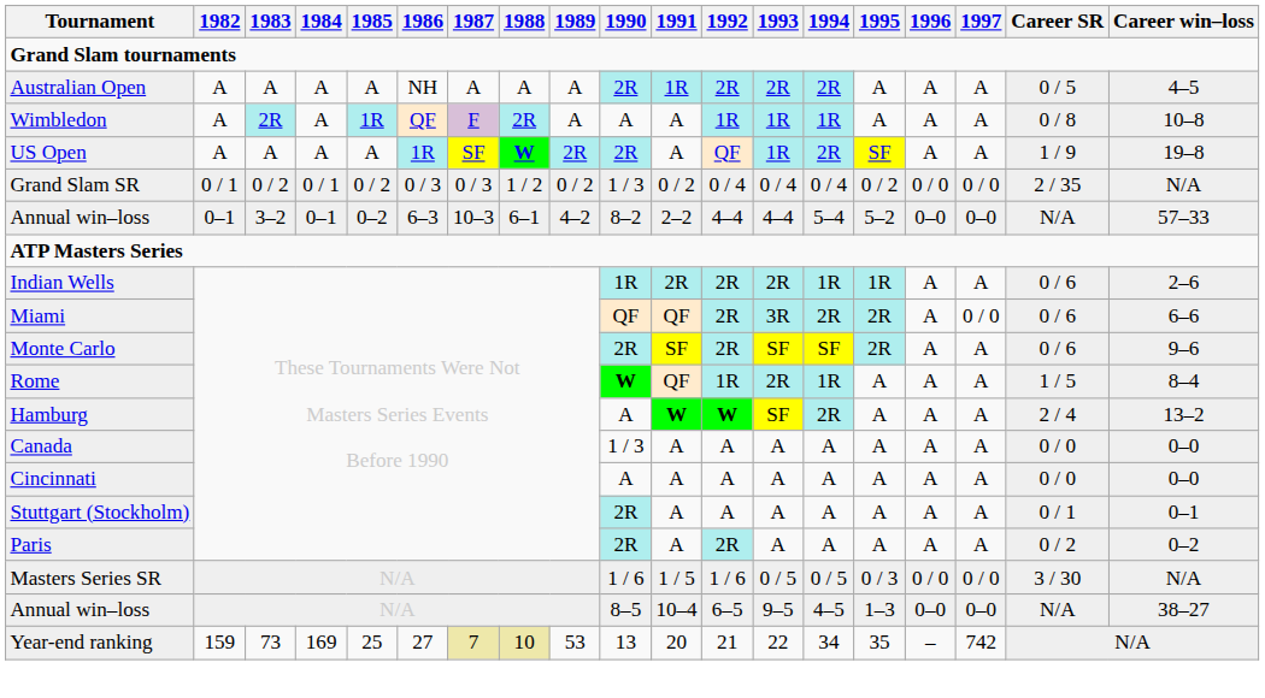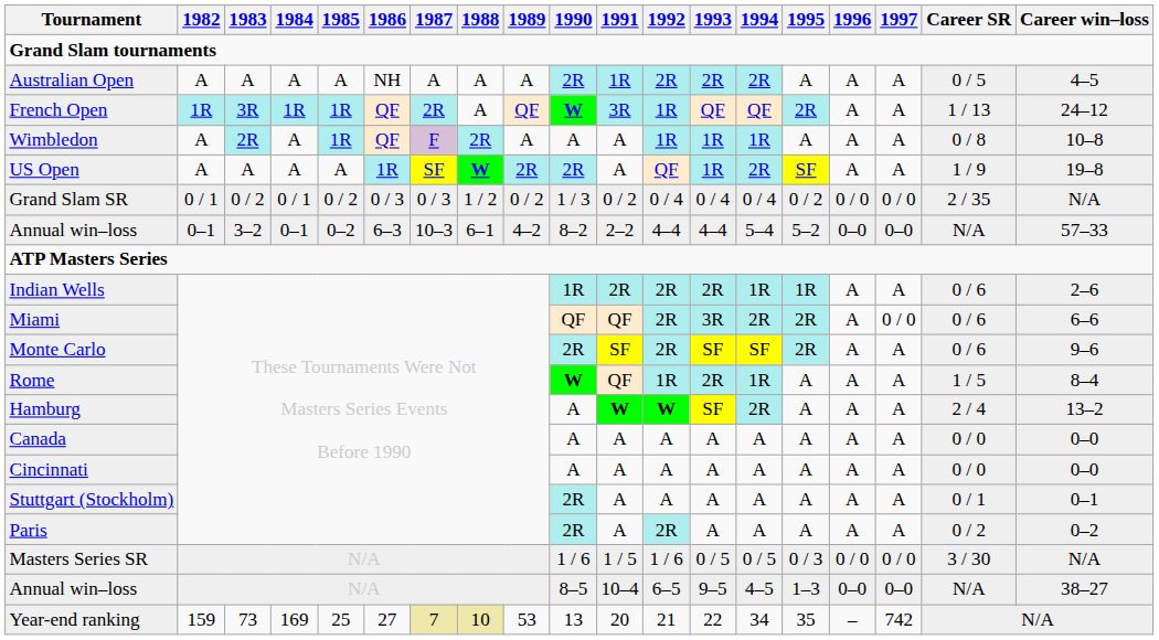+ row: French Open | 1R | 3R | 1R | 1R | QF | 2R | A | QF | W | 3R | 1R | QF | QF | 2R | A | A | 1 / 13 | 24–12
Canada | 1990: 1 / 3 -> A
